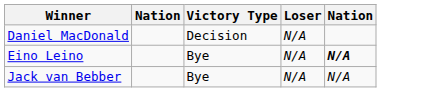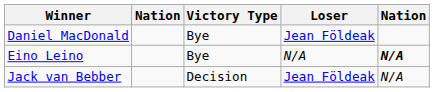Daniel MacDonald | Victory Type: Decision -> Bye
Daniel MacDonald | Loser: N/A -> Jean Földeak
Jack van Bebber | Victory Type: Bye -> Decision
Jack van Bebber | Loser: N/A -> Jean Földeak
